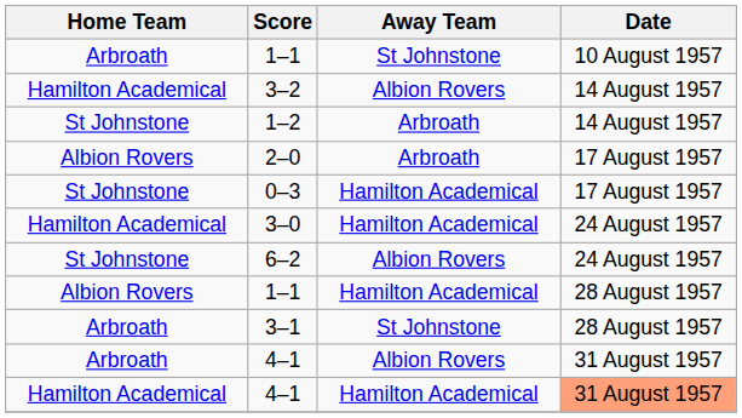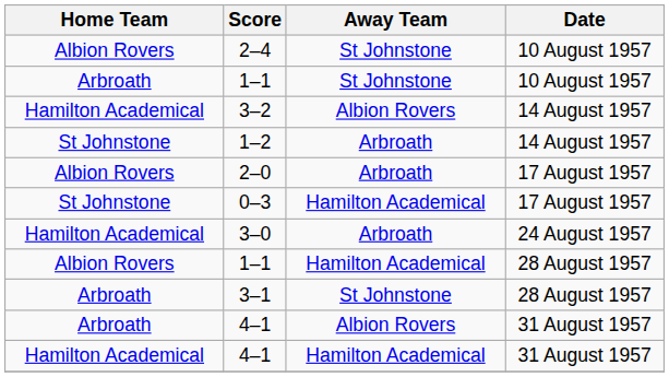+ row: Albion Rovers | 2–4 | St Johnstone | 10 August 1957
3–0 | Away Team: Hamilton Academical -> Arbroath
- row: St Johnstone | 6–2 | Albion Rovers | 24 August 1957
Hamilton Academical / 4–1 | Date: lightsalmon background -> no background
